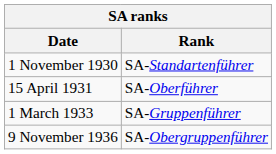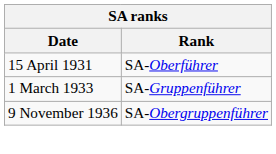- row: 1 November 1930 | SA-Standartenführer
